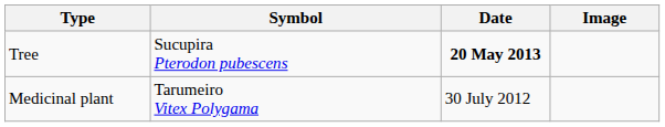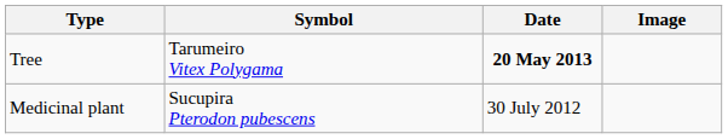Tree | Symbol: Sucupira Pterodon pubescens -> Tarumeiro Vitex Polygama
Medicinal plant | Symbol: Tarumeiro Vitex Polygama -> Sucupira Pterodon pubescens
